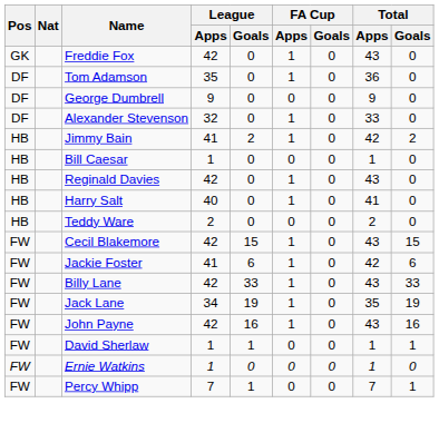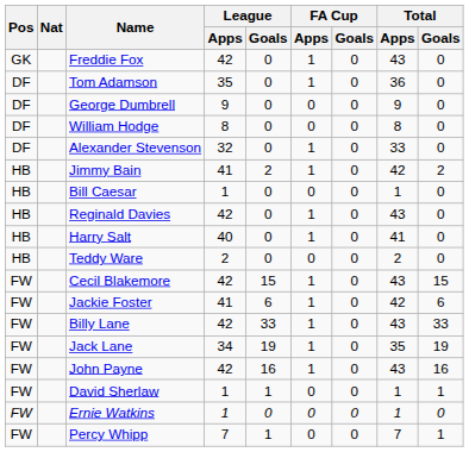+ row: DF | William Hodge | 8 | 0 | 0 | 0 | 8 | 0
